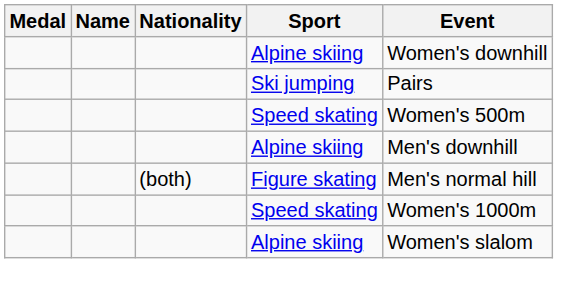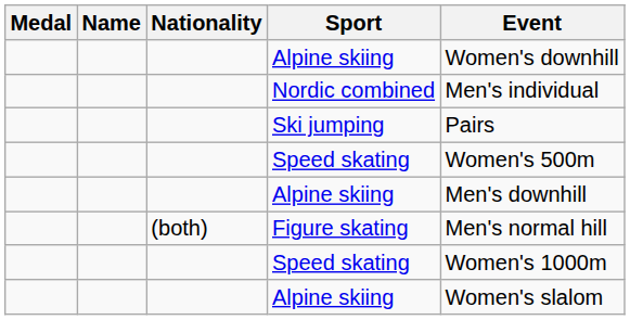+ row: Nordic combined | Men's individual
